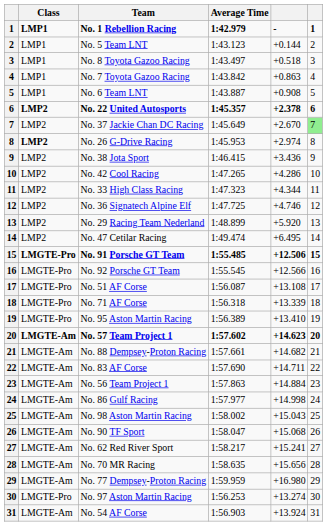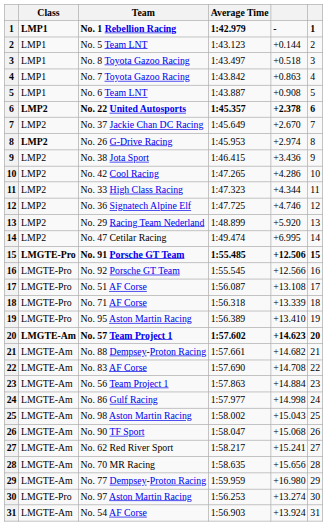No. 37 Jackie Chan DC Racing | column 6: lightgreen background -> no background
No. 47 Cetilar Racing | column 5: +6.495 -> +6.995
No. 83 AF Corse | column 5: +14.711 -> +14.708
